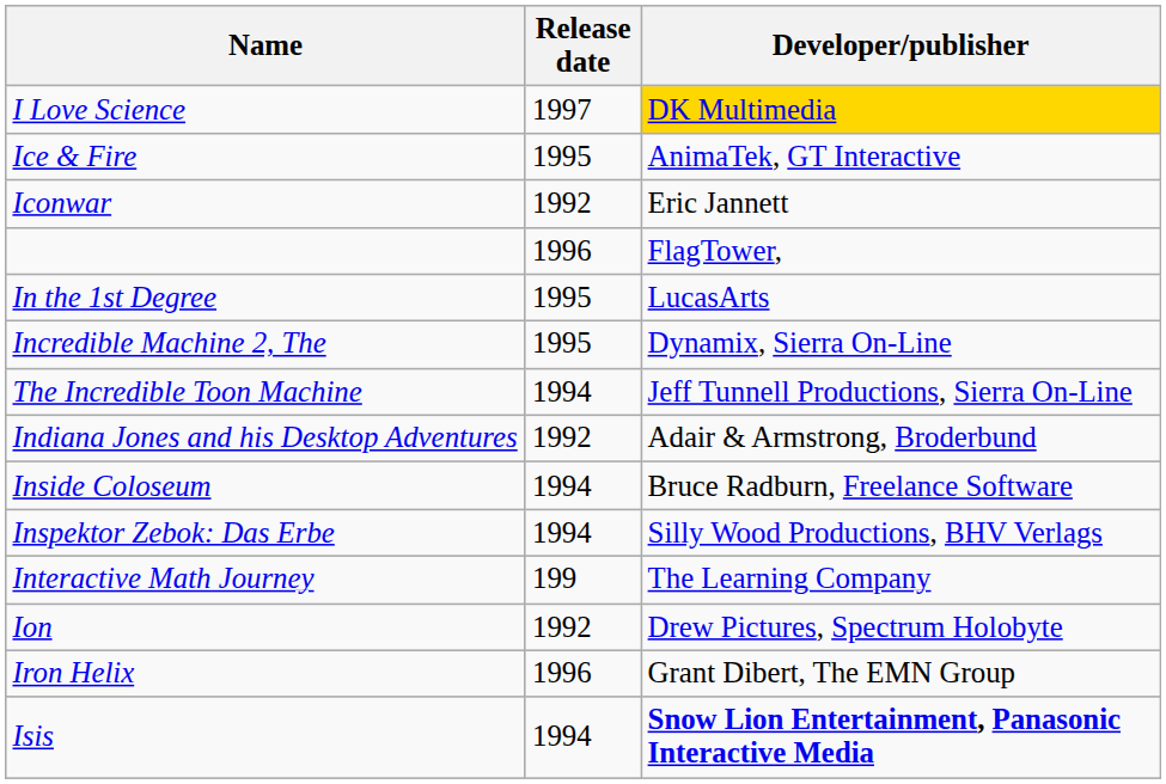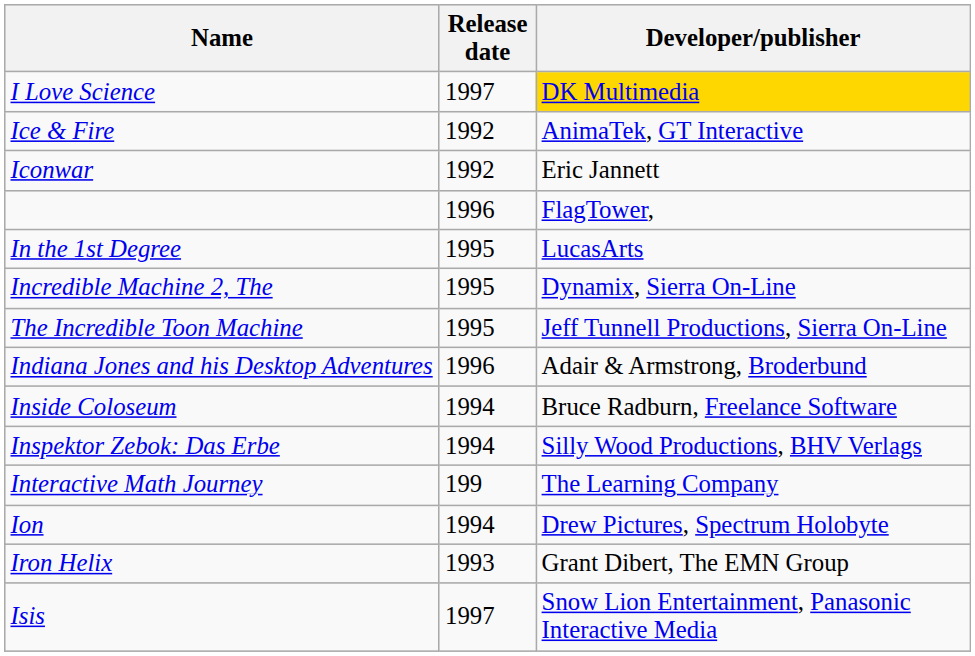Ice & Fire | Release date: 1995 -> 1992
The Incredible Toon Machine | Release date: 1994 -> 1995
Indiana Jones and his Desktop Adventures | Release date: 1992 -> 1996
Ion | Release date: 1992 -> 1994
Iron Helix | Release date: 1996 -> 1993
Isis | Release date: 1994 -> 1997
Isis | Developer/publisher: bold -> normal
